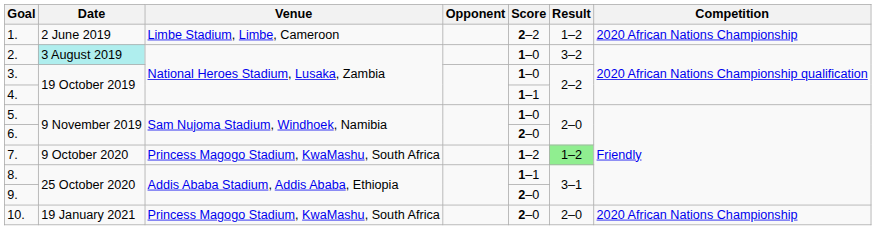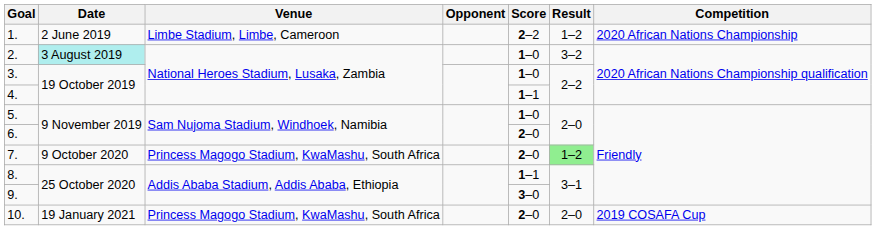7. | Score: 1–2 -> 2–0
9. | Score: 2–0 -> 3–0
10. | Competition: 2020 African Nations Championship -> 2019 COSAFA Cup
